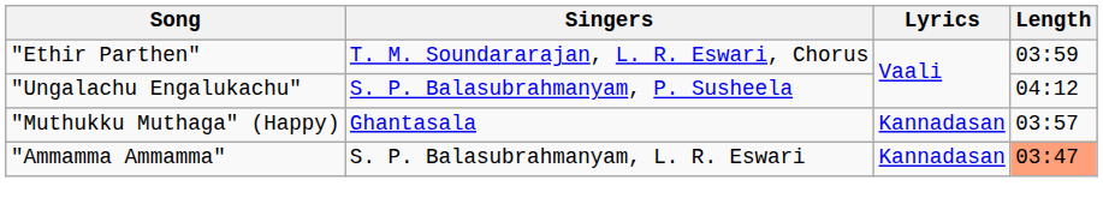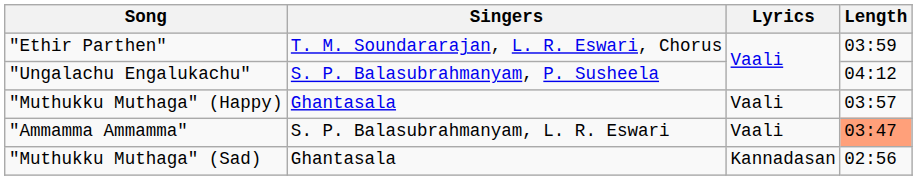"Muthukku Muthaga" (Happy) | Lyrics: Kannadasan -> Vaali
"Ammamma Ammamma" | Lyrics: Kannadasan -> Vaali
+ row: "Muthukku Muthaga" (Sad) | Ghantasala | Kannadasan | 02:56
